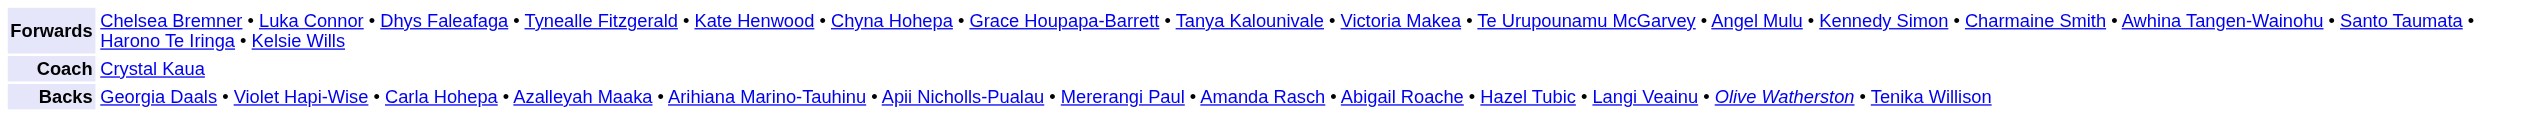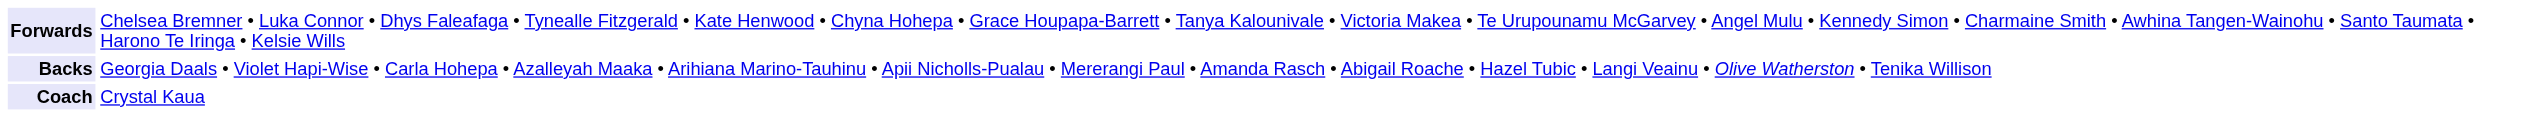rows swapped: Backs <-> Coach
